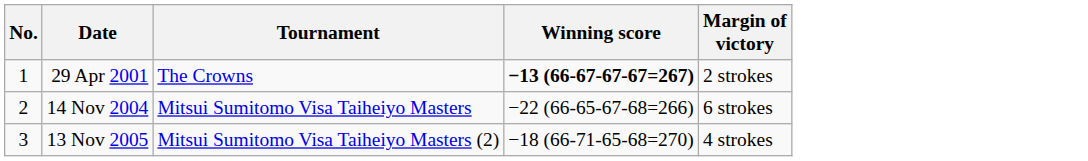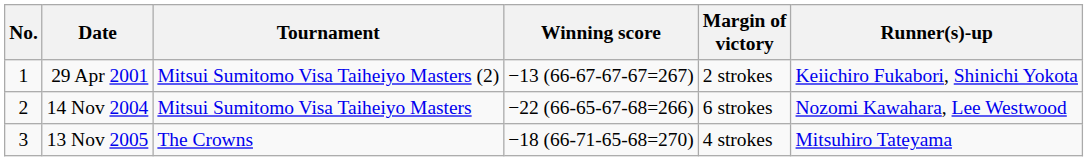+ column: Runner(s)-up | Keiichiro Fukabori, Shinichi Yokota | Nozomi Kawahara, Lee Westwood | Mitsuhiro Tateyama
29 Apr 2001 | Tournament: The Crowns -> Mitsui Sumitomo Visa Taiheiyo Masters (2)
29 Apr 2001 | Winning score: bold -> normal
13 Nov 2005 | Tournament: Mitsui Sumitomo Visa Taiheiyo Masters (2) -> The Crowns
